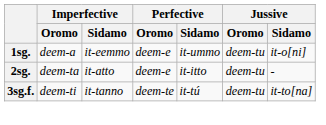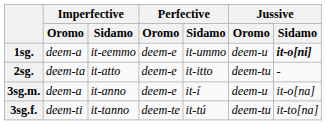1sg. | Jussive / Oromo: deem-tu -> deem-u
1sg. | Jussive / Sidamo: normal -> bold
+ row: 3sg.m. | deem-a | it-anno | deem-e | it-í | deem-u | it-o[na]
